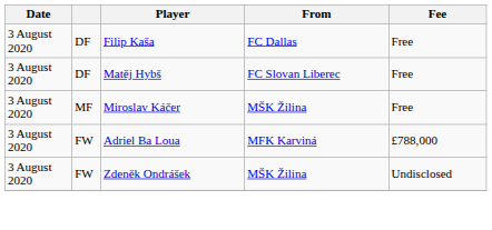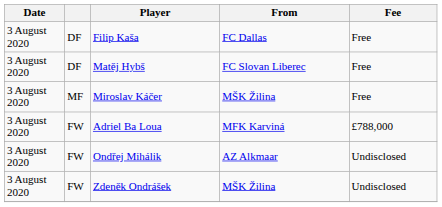+ row: 3 August 2020 | FW | Ondřej Mihálik | AZ Alkmaar | Undisclosed
